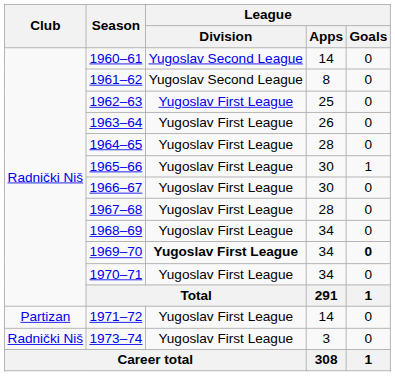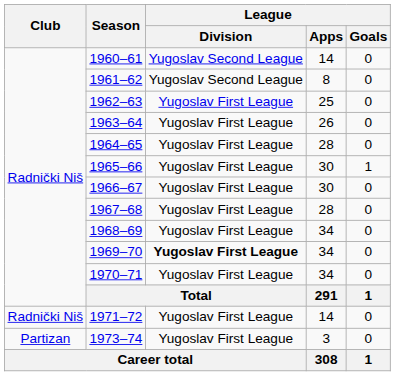1969–70 | League / Goals: bold -> normal
1971–72 | Club: Partizan -> Radnički Niš
1973–74 | Club: Radnički Niš -> Partizan
